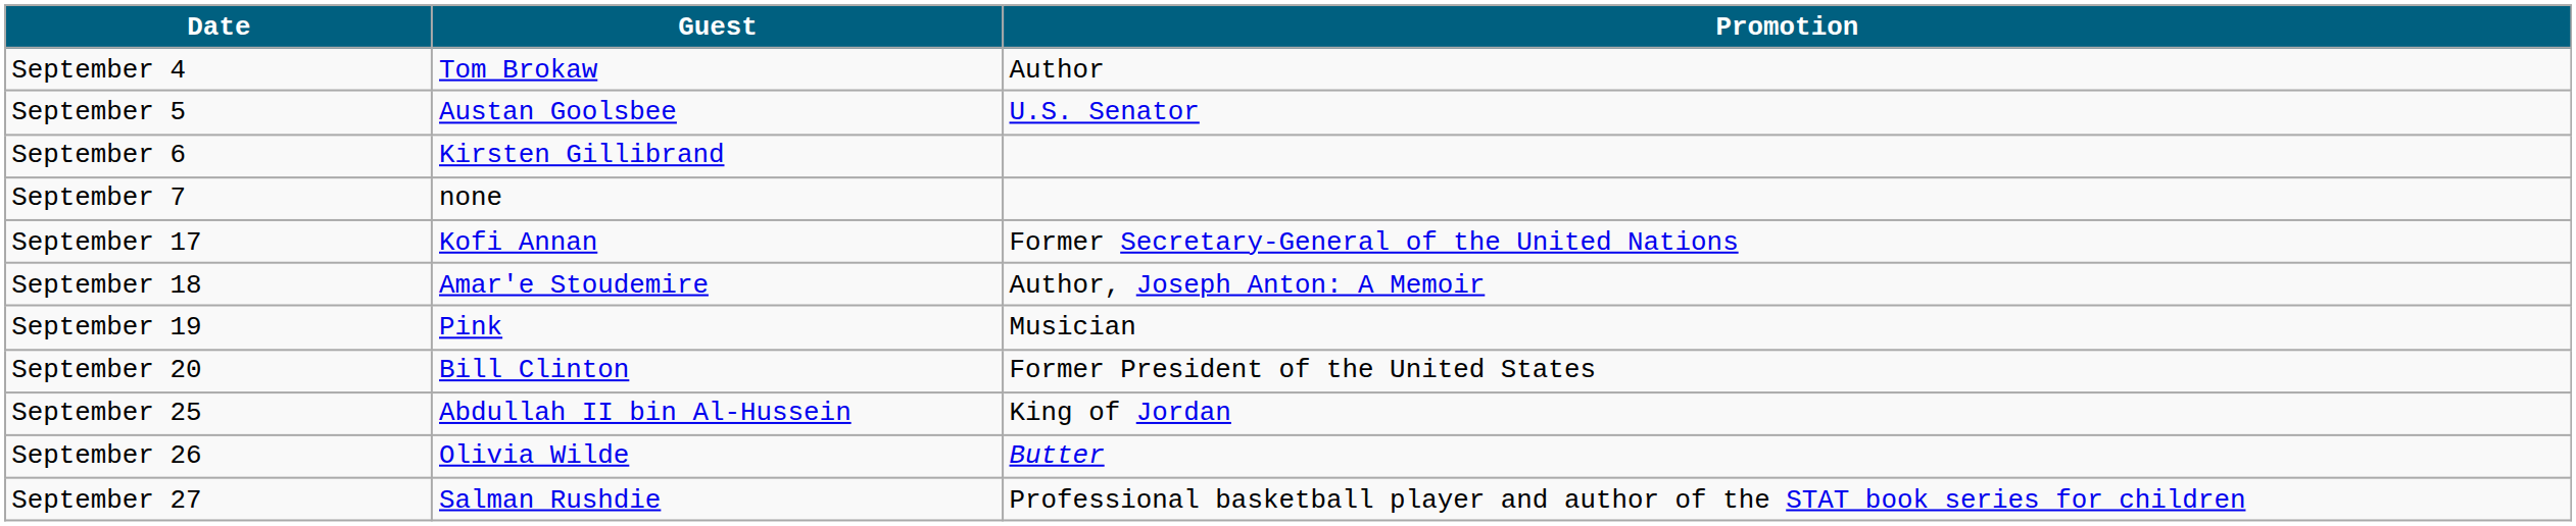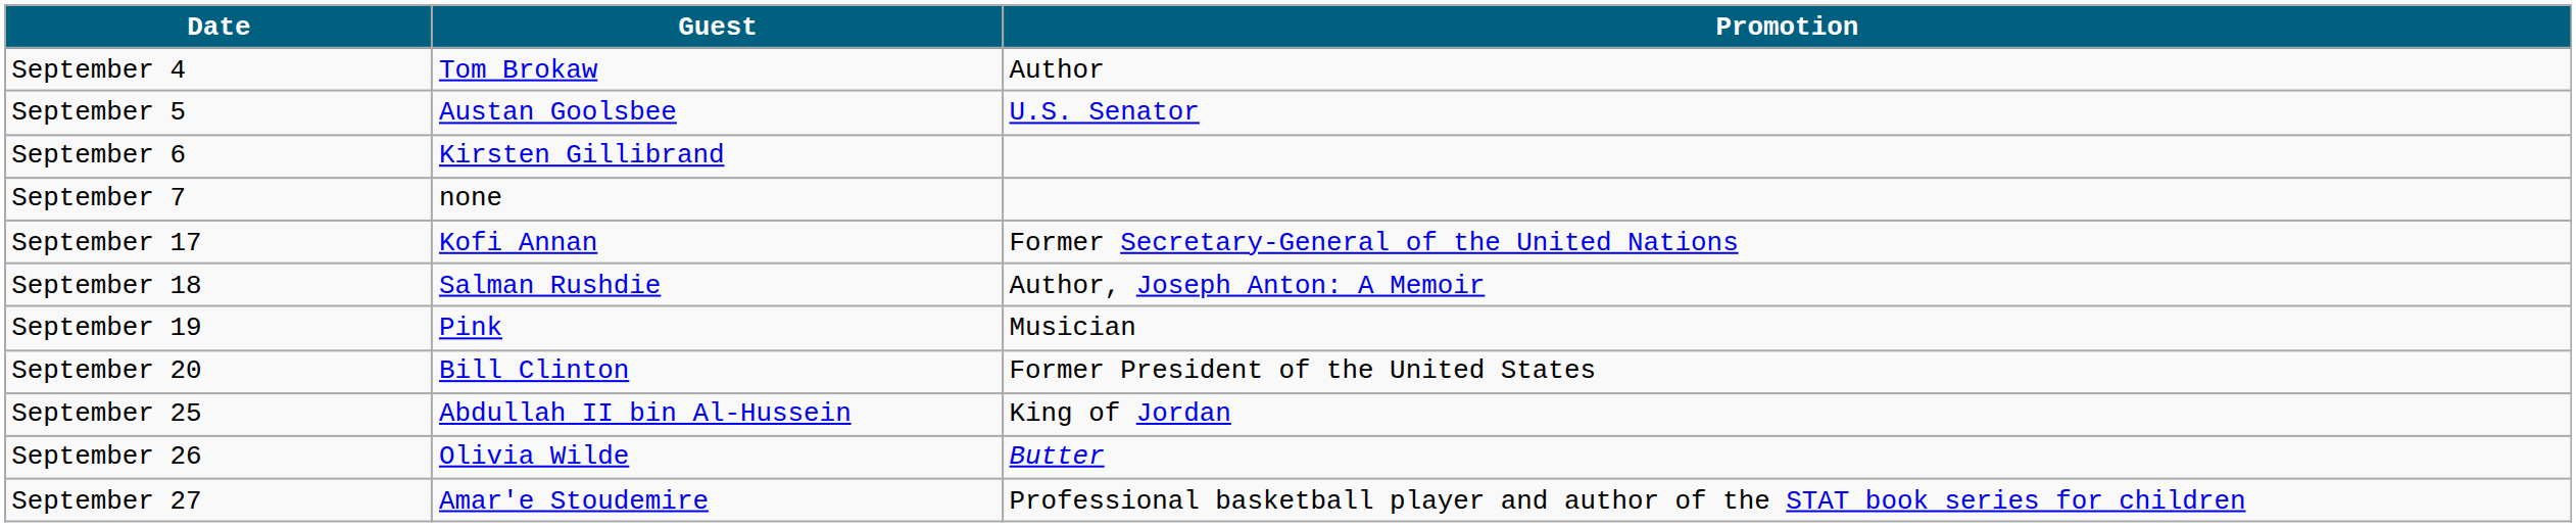September 18 | Guest: Amar'e Stoudemire -> Salman Rushdie
September 27 | Guest: Salman Rushdie -> Amar'e Stoudemire
